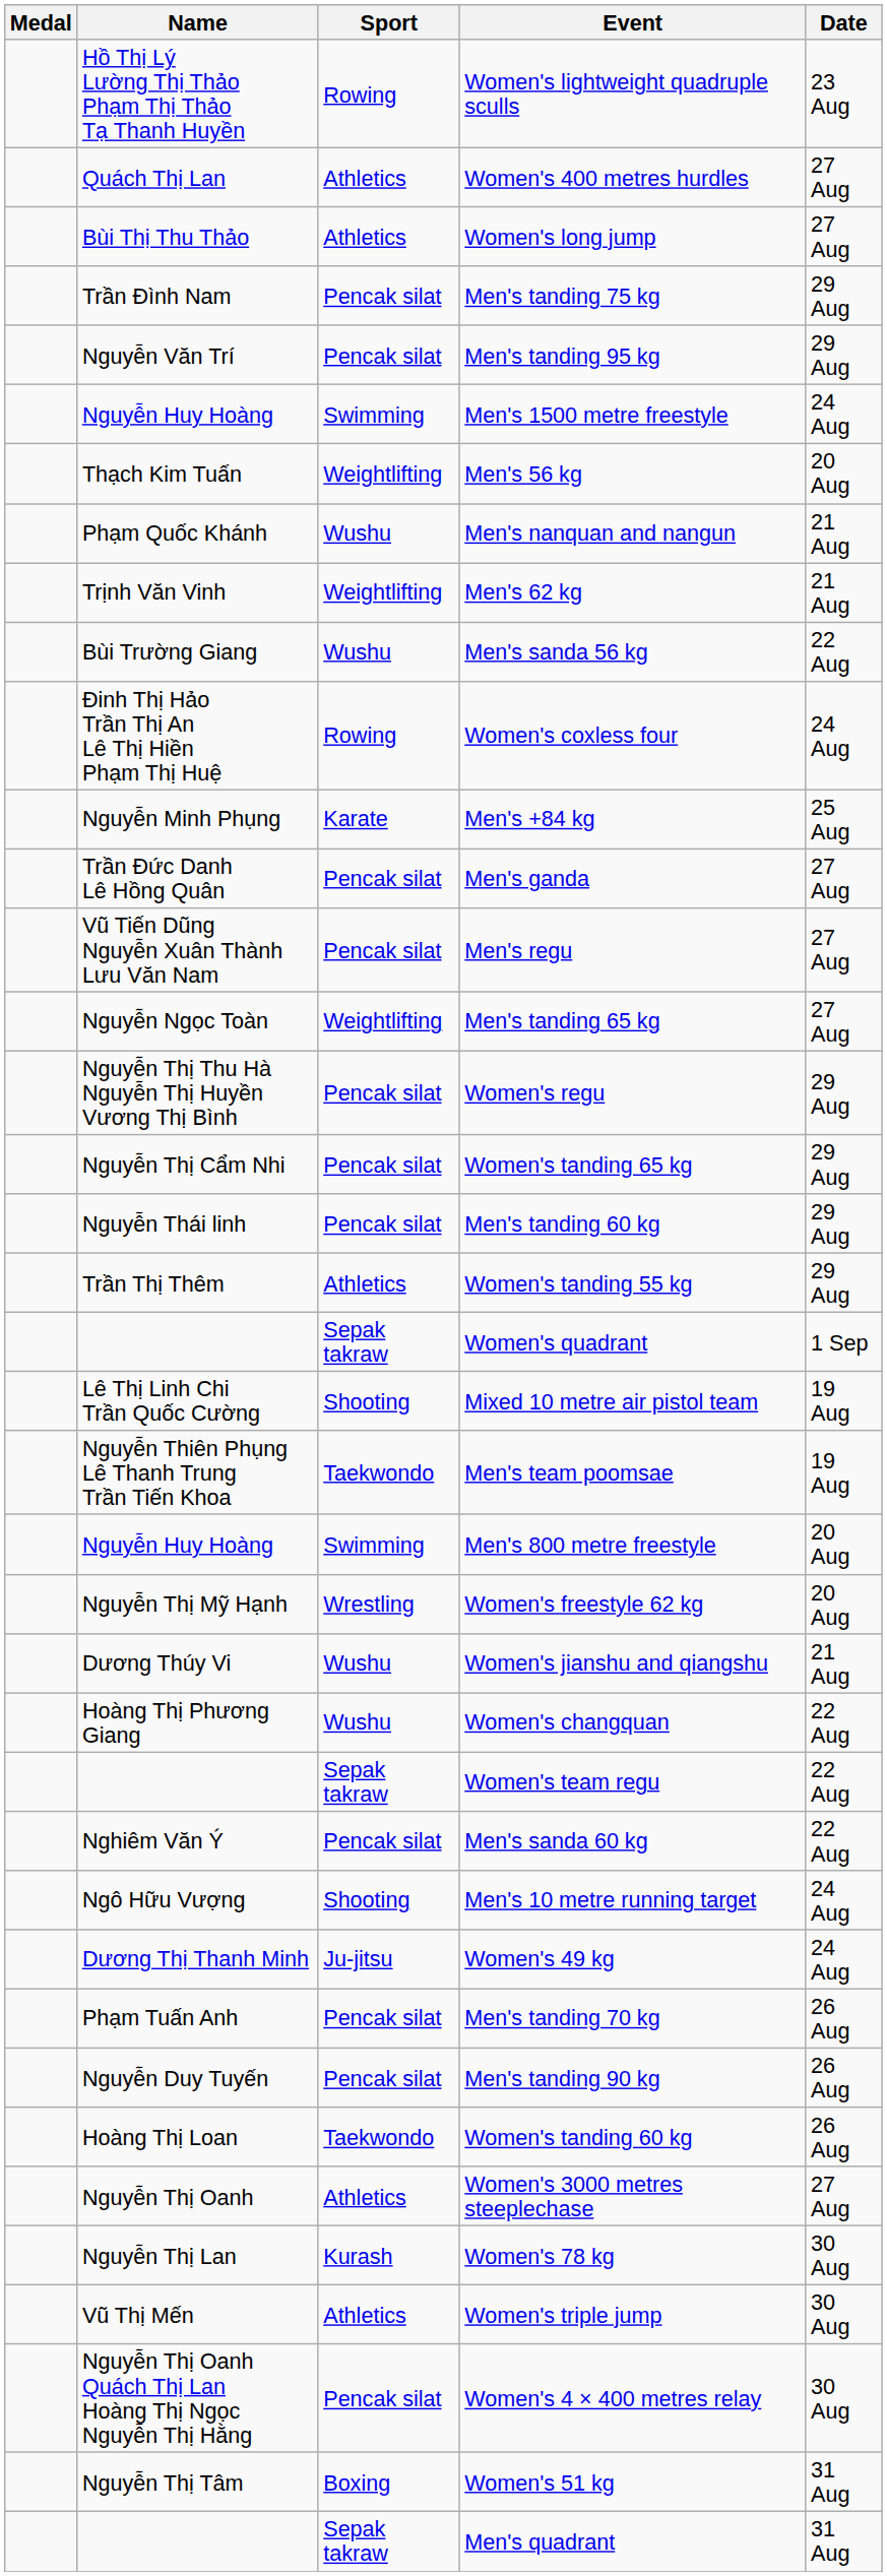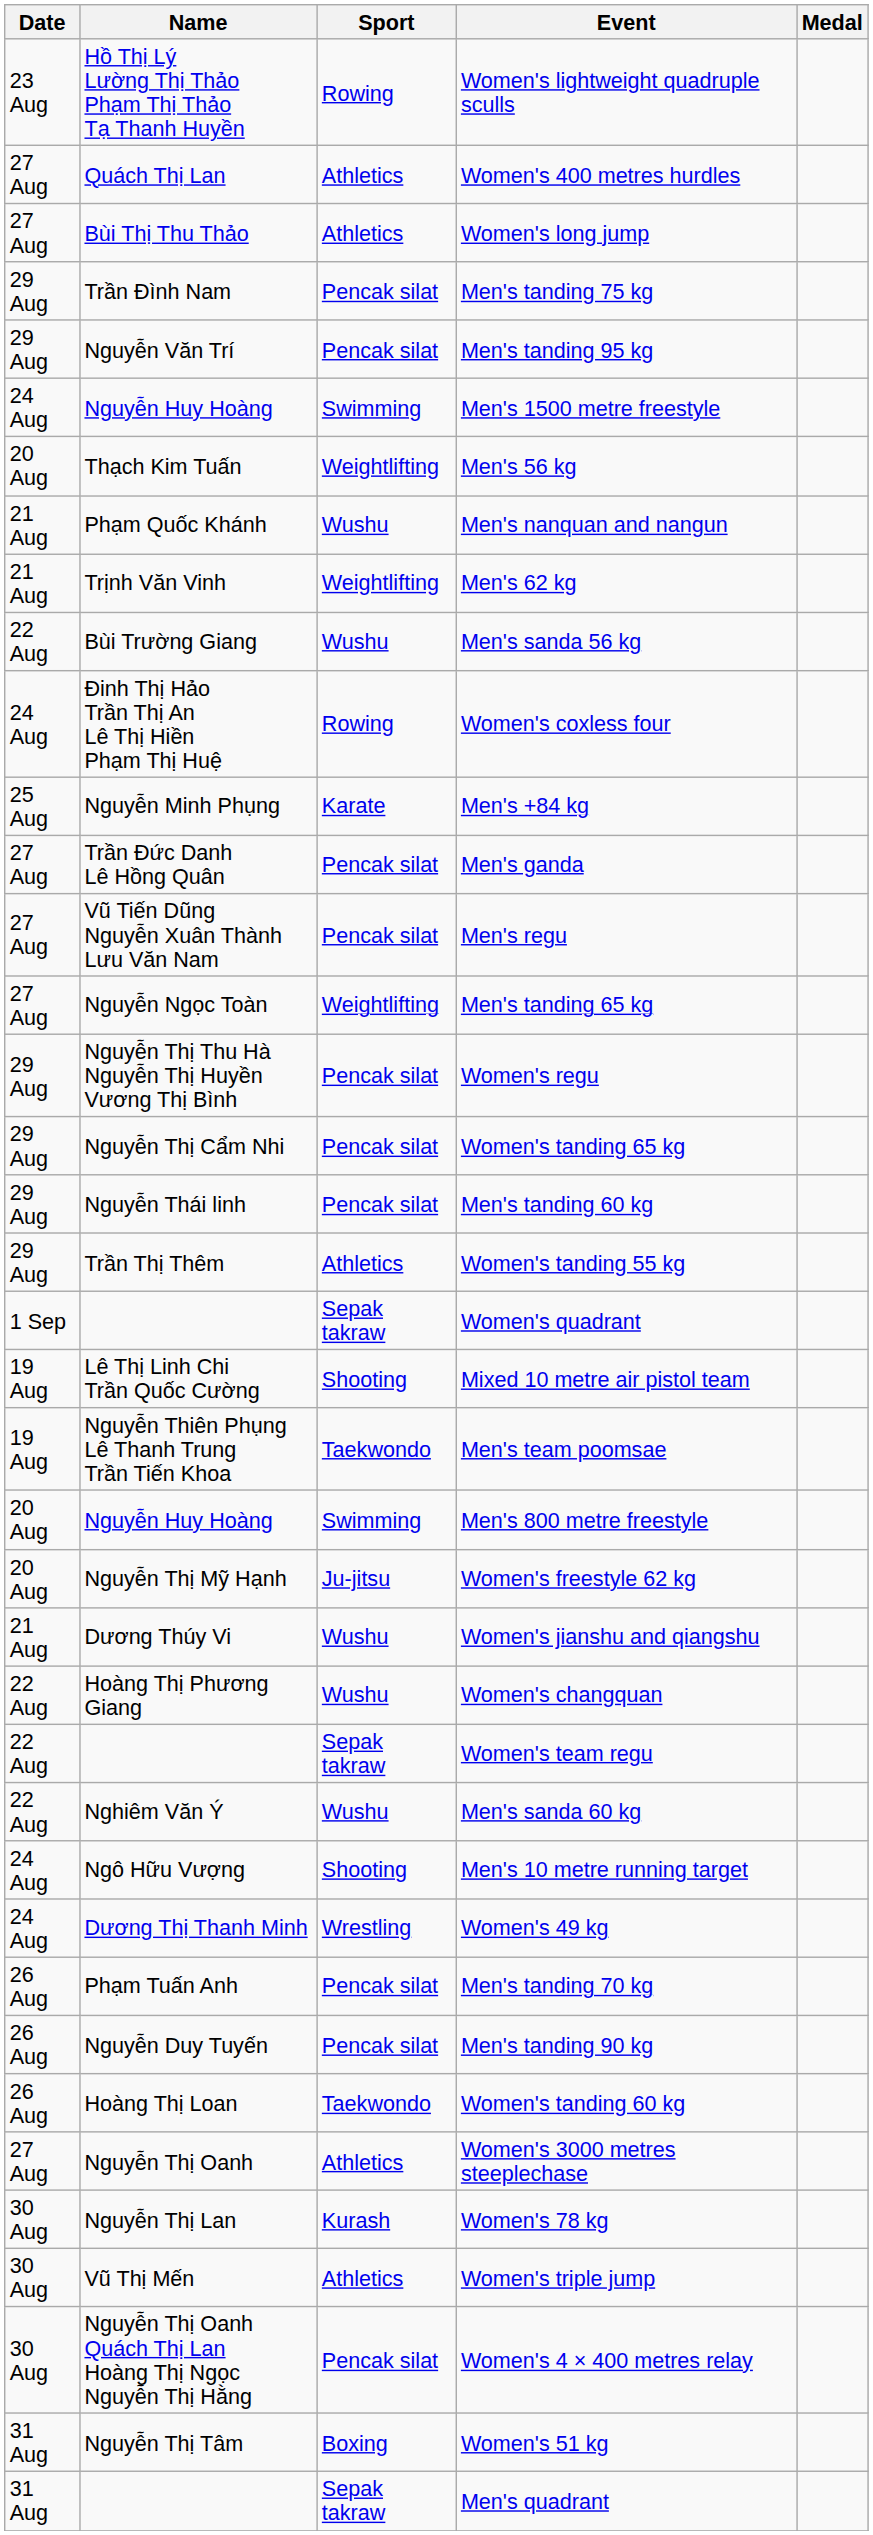columns swapped: Medal <-> Date
Women's freestyle 62 kg | Sport: Wrestling -> Ju-jitsu
Men's sanda 60 kg | Sport: Pencak silat -> Wushu
Women's 49 kg | Sport: Ju-jitsu -> Wrestling
